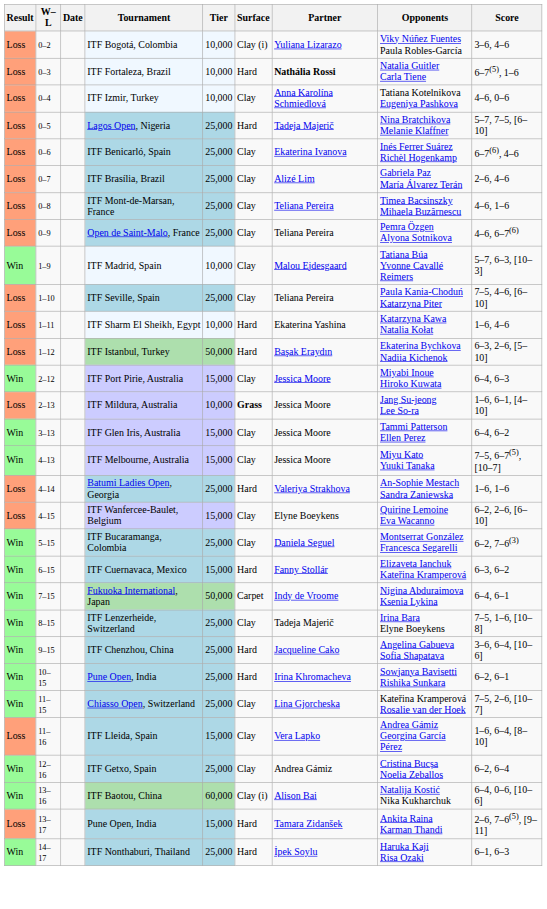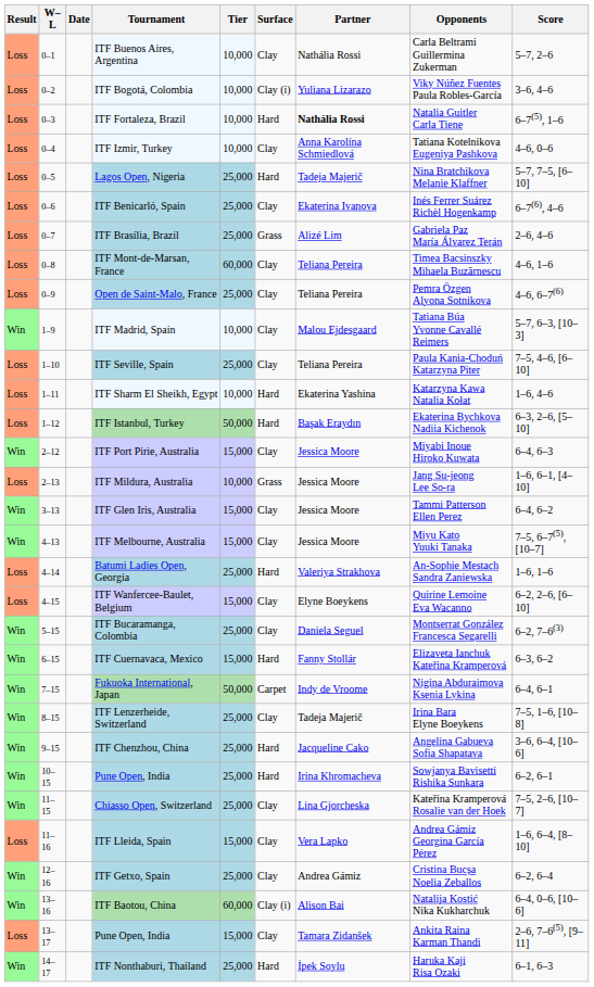+ row: Loss | 0–1 | ITF Buenos Aires, Argentina | 10,000 | Clay | Nathália Rossi | Carla Beltrami Guillermina Zukerman | 5–7, 2–6
ITF Brasília, Brazil | Surface: Clay -> Grass
ITF Mont-de-Marsan, France | Tier: 25,000 -> 60,000
ITF Mildura, Australia | Surface: bold -> normal
13–17 / Pune Open, India | Surface: Hard -> Clay
